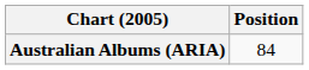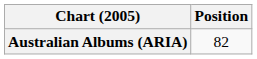Australian Albums (ARIA) | Position: 84 -> 82
